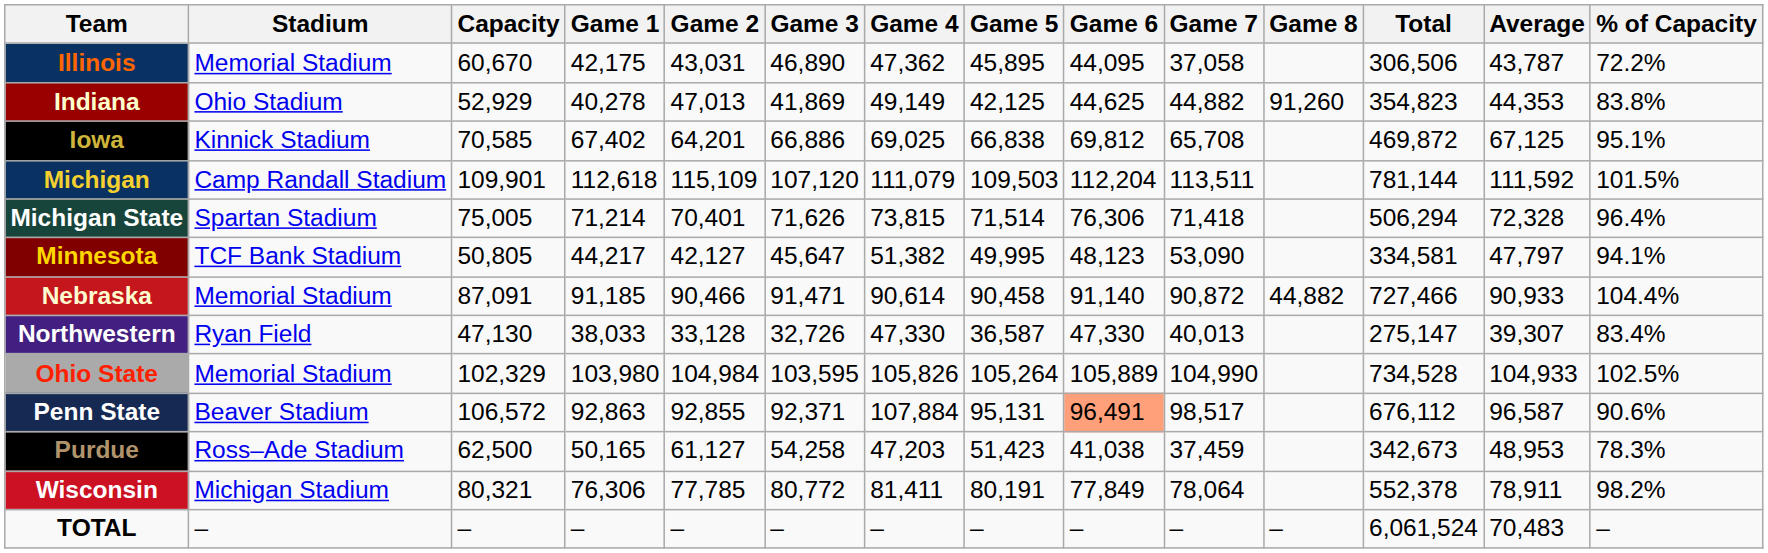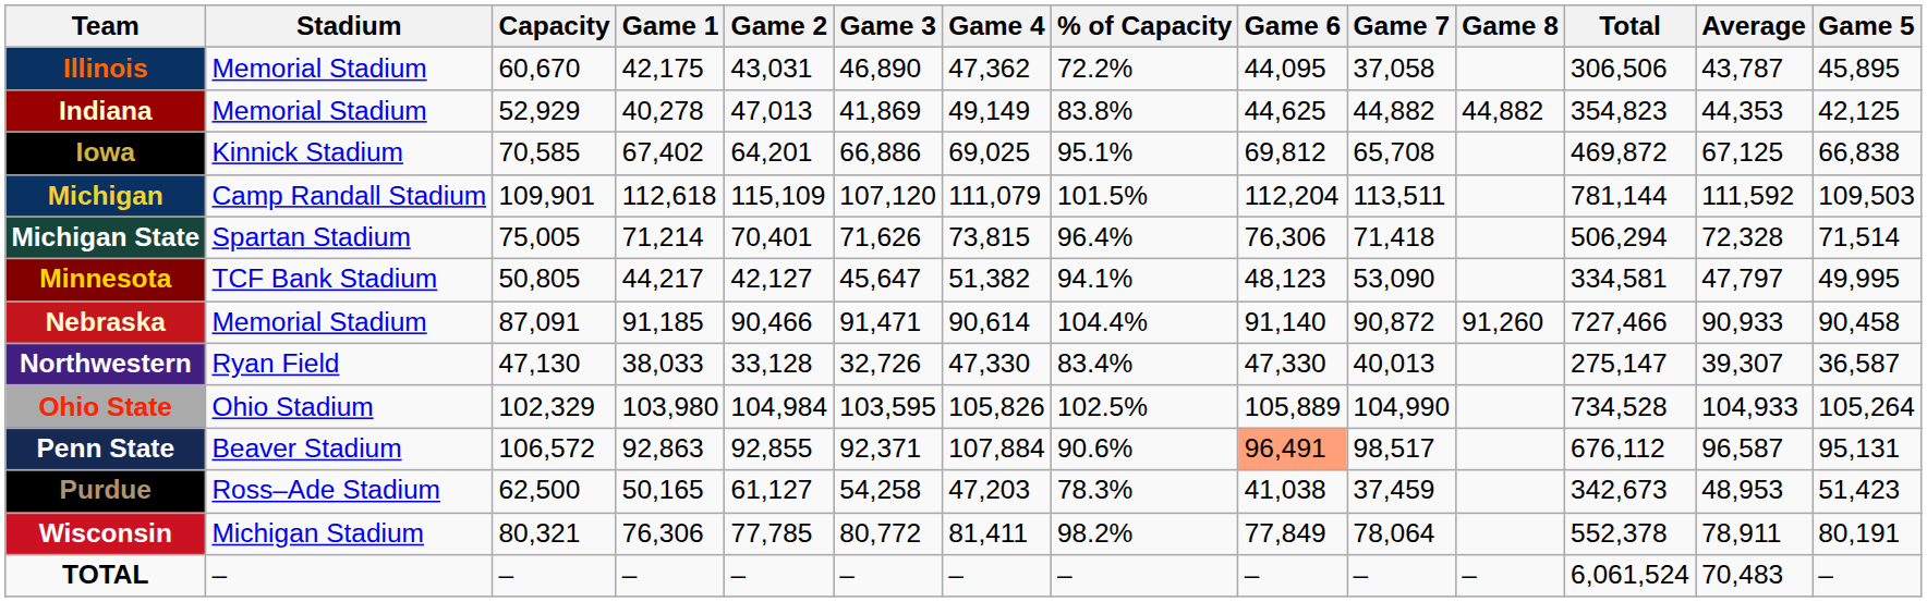columns swapped: Game 5 <-> % of Capacity
Indiana | Stadium: Ohio Stadium -> Memorial Stadium
Indiana | Game 8: 91,260 -> 44,882
Nebraska | Game 8: 44,882 -> 91,260
Ohio State | Stadium: Memorial Stadium -> Ohio Stadium
